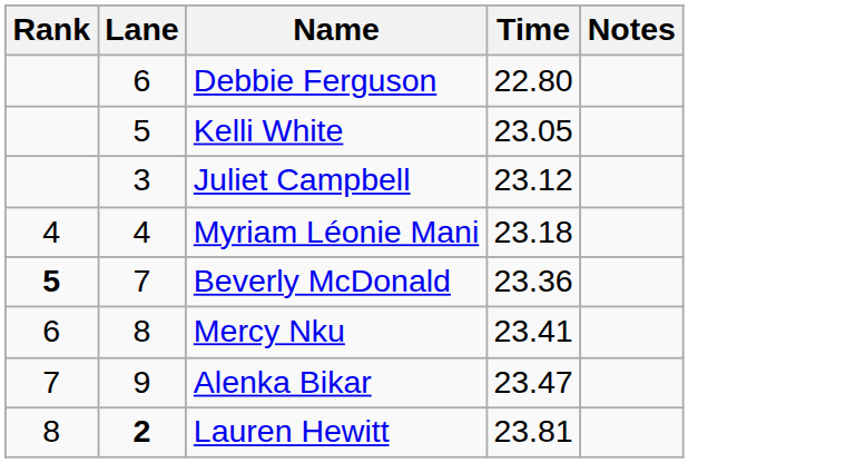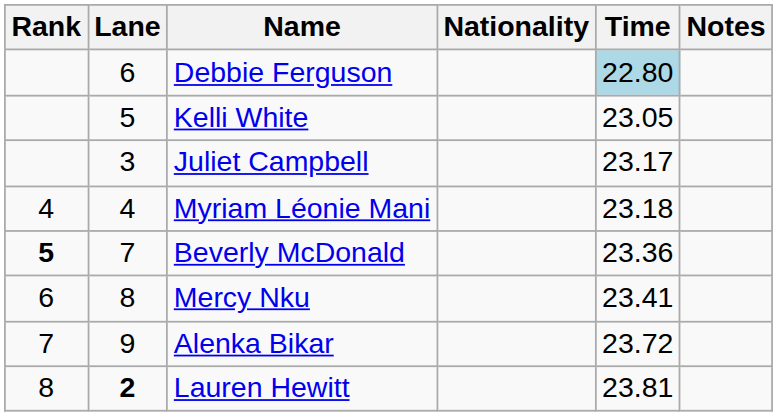+ column: Nationality
Debbie Ferguson | Time: no background -> lightblue background
Juliet Campbell | Time: 23.12 -> 23.17
Alenka Bikar | Time: 23.47 -> 23.72
